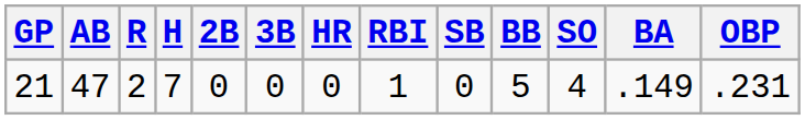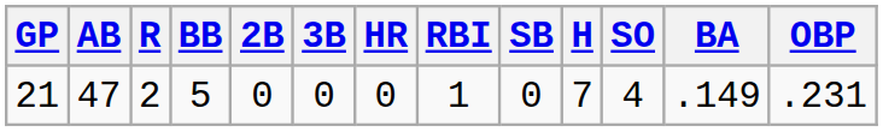columns swapped: H <-> BB
